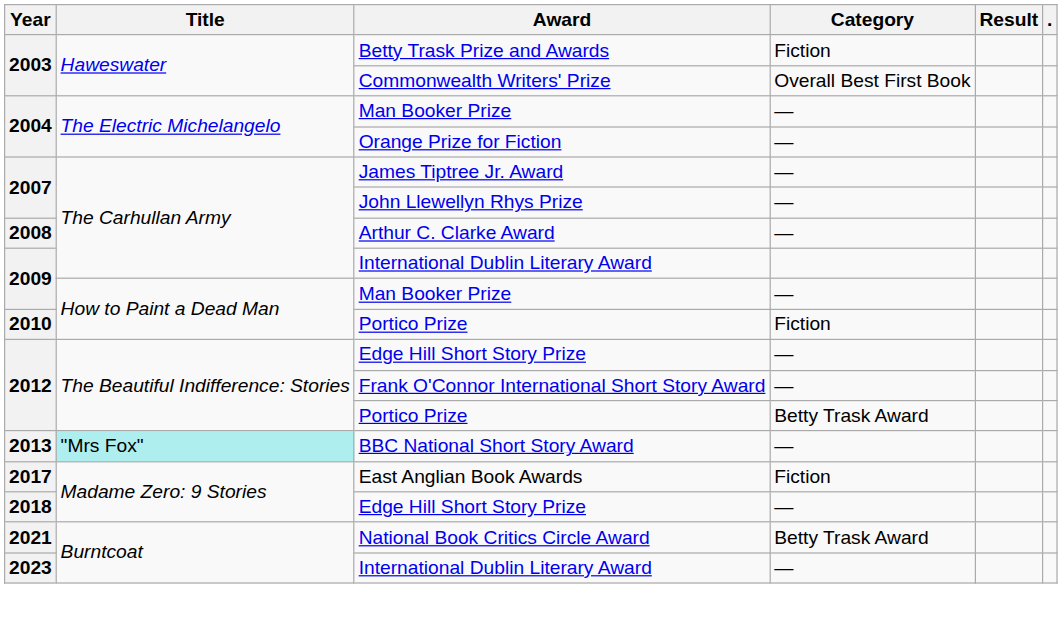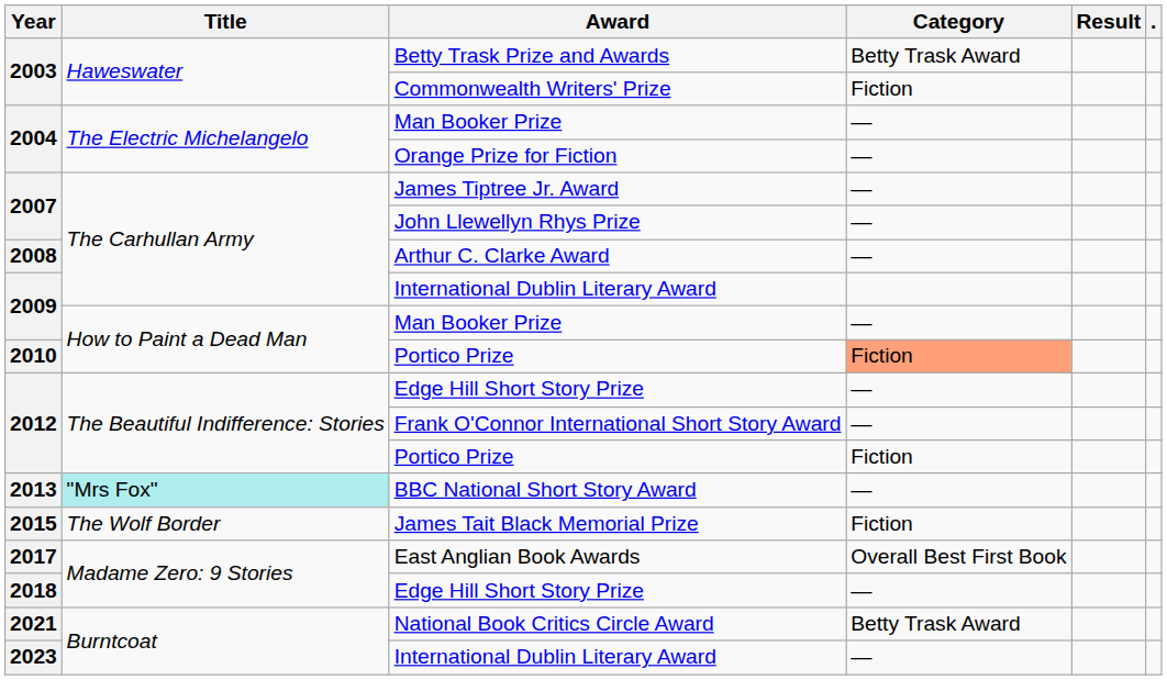Betty Trask Prize and Awards | Category: Fiction -> Betty Trask Award
Commonwealth Writers' Prize | Category: Overall Best First Book -> Fiction
2010 / Portico Prize | Category: no background -> lightsalmon background
2012 / Portico Prize | Category: Betty Trask Award -> Fiction
+ row: 2015 | The Wolf Border | James Tait Black Memorial Prize | Fiction
East Anglian Book Awards | Category: Fiction -> Overall Best First Book
